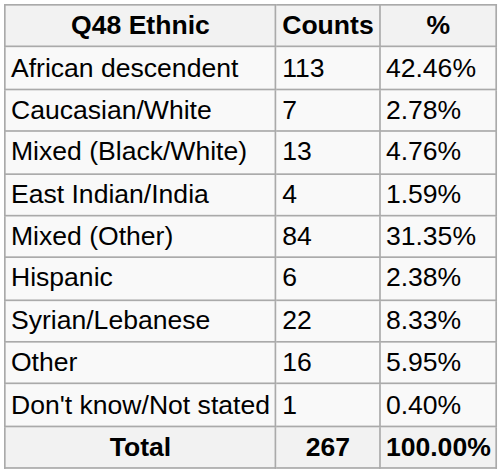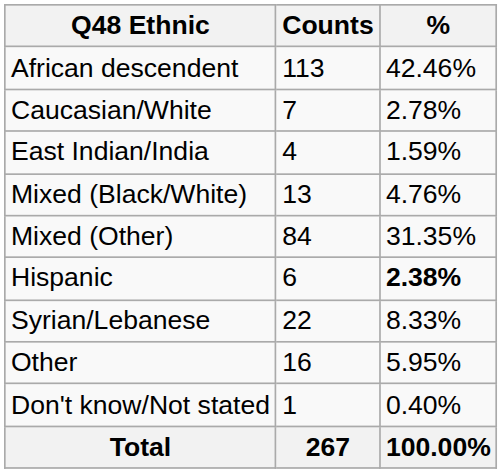rows swapped: East Indian/India <-> Mixed (Black/White)
Hispanic | %: normal -> bold
